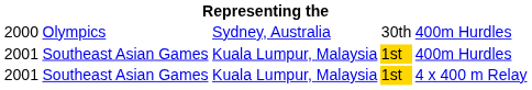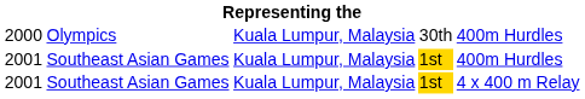2000 | column 3: Sydney, Australia -> Kuala Lumpur, Malaysia
